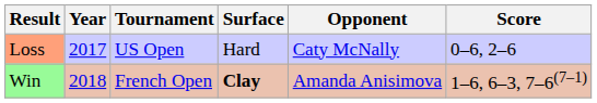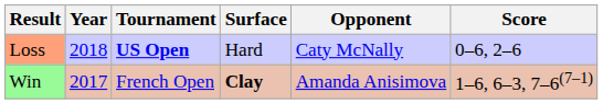Loss | Year: 2017 -> 2018
Loss | Tournament: normal -> bold
Win | Year: 2018 -> 2017
